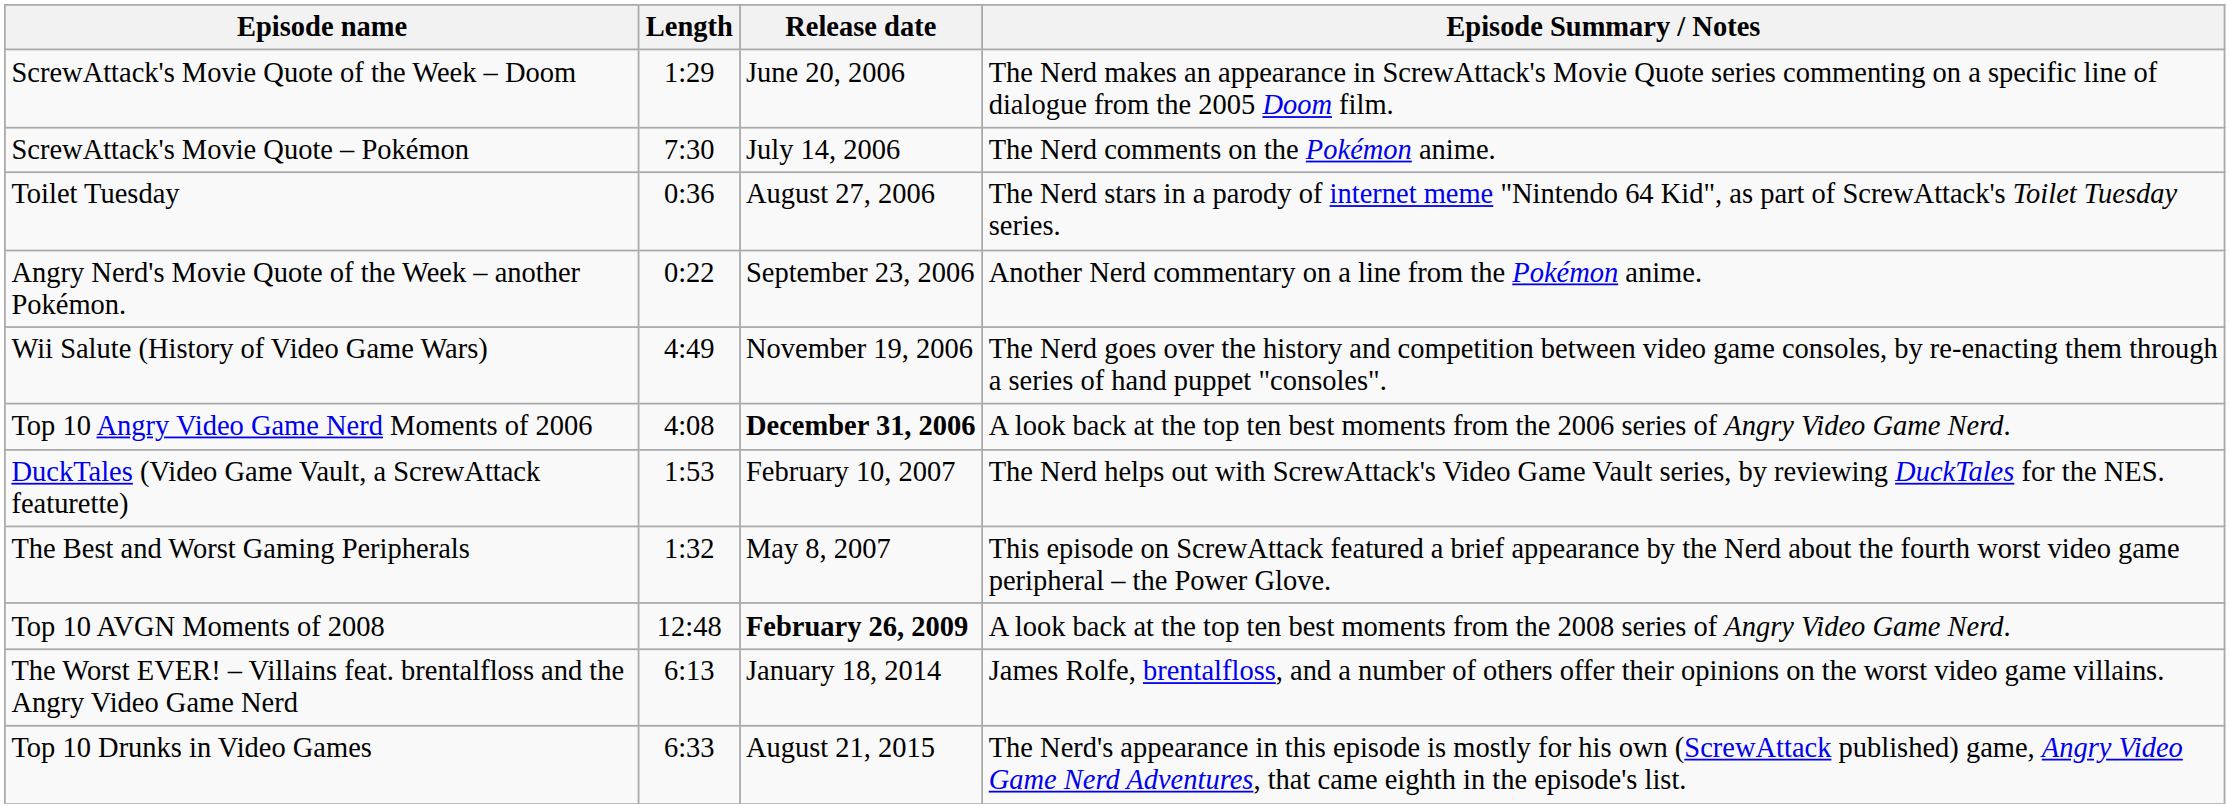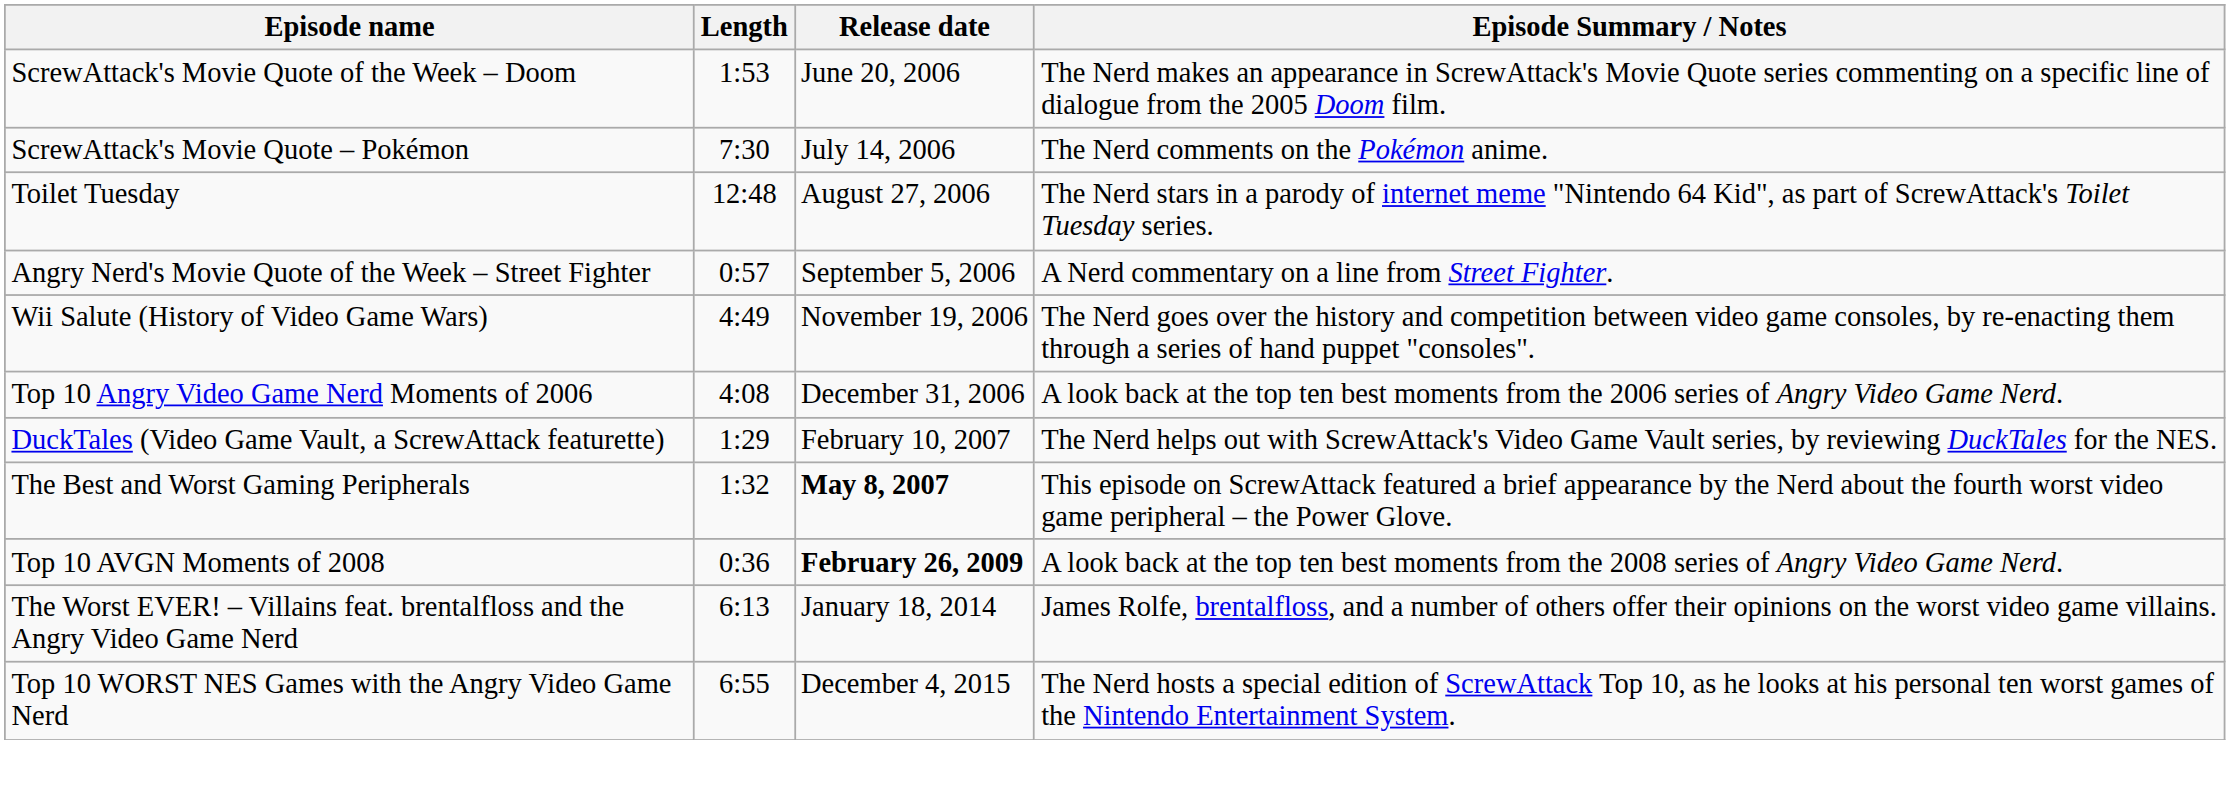ScrewAttack's Movie Quote of the Week – Doom | Length: 1:29 -> 1:53
Toilet Tuesday | Length: 0:36 -> 12:48
+ row: Angry Nerd's Movie Quote of the Week – Street Fighter | 0:57 | September 5, 2006 | A Nerd commentary on a line from Street Fighter.
- row: Angry Nerd's Movie Quote of the Week – another Pokémon. | 0:22 | September 23, 2006 | Another Nerd commentary on a line from the Pokémon anime.
Top 10 Angry Video Game Nerd Moments of 2006 | Release date: bold -> normal
DuckTales (Video Game Vault, a ScrewAttack featurette) | Length: 1:53 -> 1:29
The Best and Worst Gaming Peripherals | Release date: normal -> bold
Top 10 AVGN Moments of 2008 | Length: 12:48 -> 0:36
- row: Top 10 Drunks in Video Games | 6:33 | August 21, 2015 | The Nerd's appearance in this episode is mostly for his own (ScrewAttack published) game, Angry Video Game Nerd Adventures, that came eighth in the episode's list.
+ row: Top 10 WORST NES Games with the Angry Video Game Nerd | 6:55 | December 4, 2015 | The Nerd hosts a special edition of ScrewAttack Top 10, as he looks at his personal ten worst games of the Nintendo Entertainment System.
